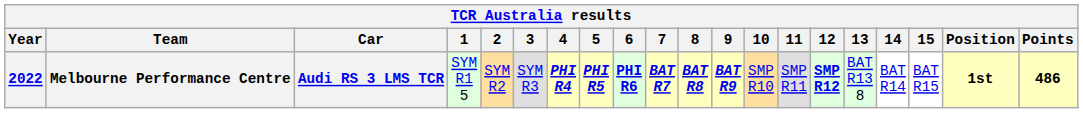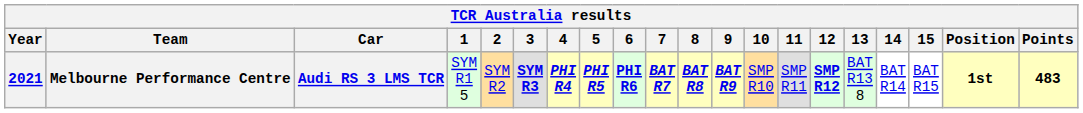Melbourne Performance Centre | Year: 2022 -> 2021
Melbourne Performance Centre | 3: normal -> bold
Melbourne Performance Centre | Points: 486 -> 483
